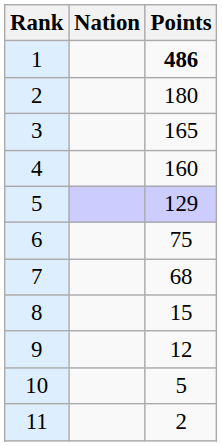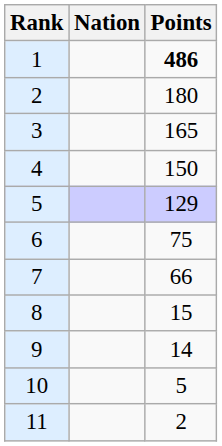4 | Points: 160 -> 150
7 | Points: 68 -> 66
9 | Points: 12 -> 14
